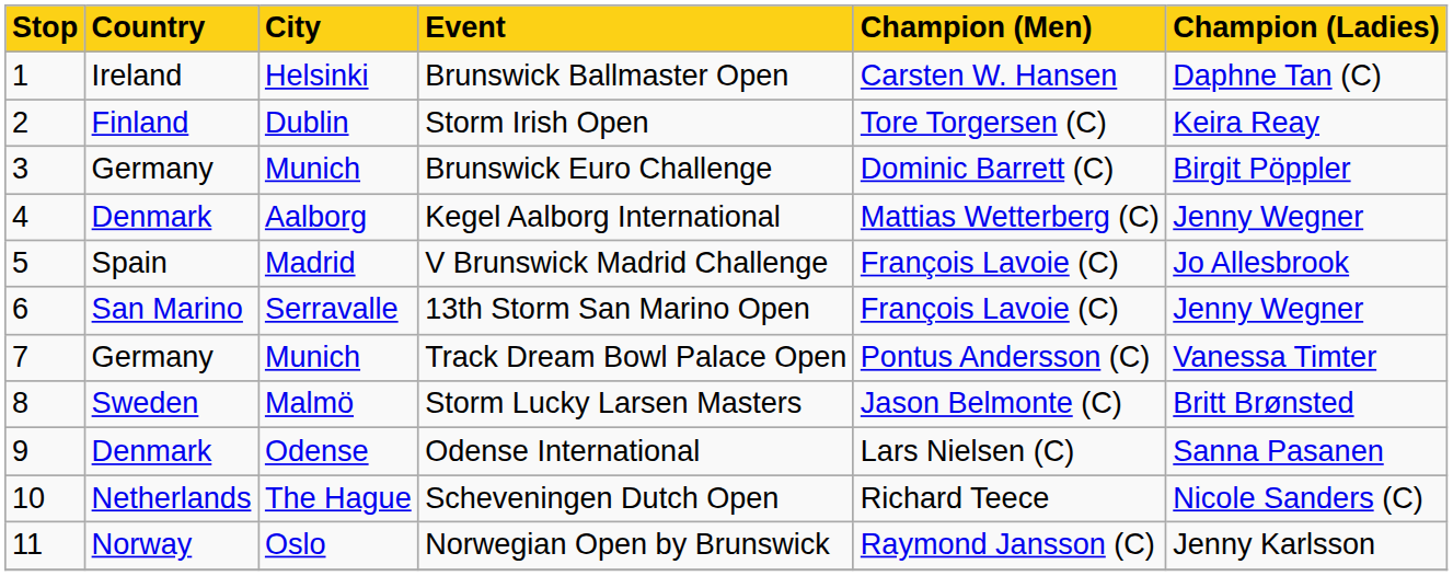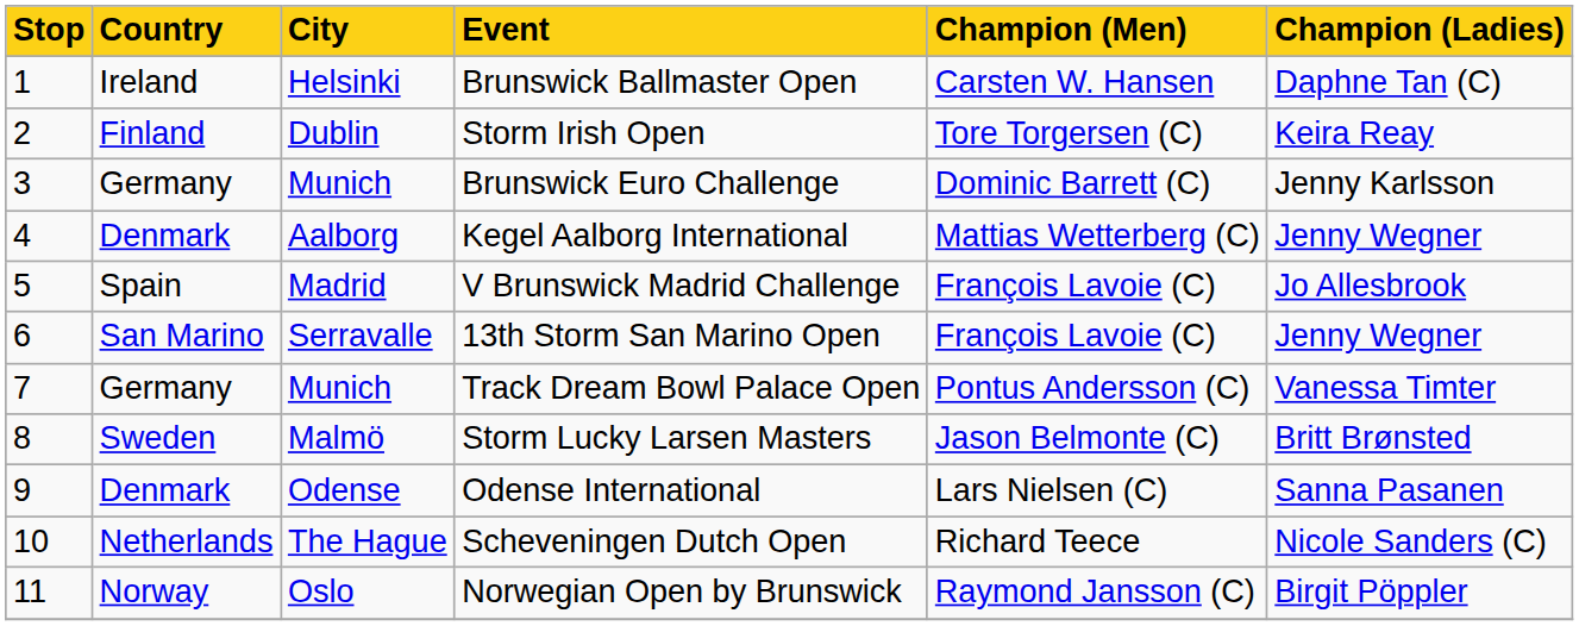Brunswick Euro Challenge | Champion (Ladies): Birgit Pöppler -> Jenny Karlsson
Norwegian Open by Brunswick | Champion (Ladies): Jenny Karlsson -> Birgit Pöppler
